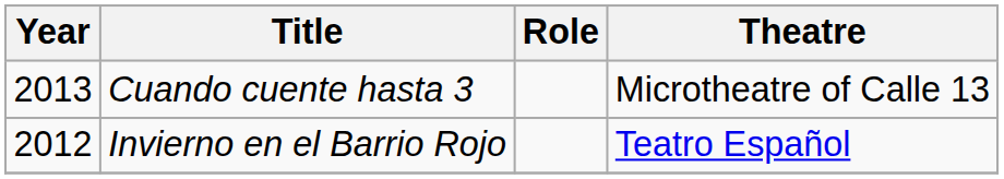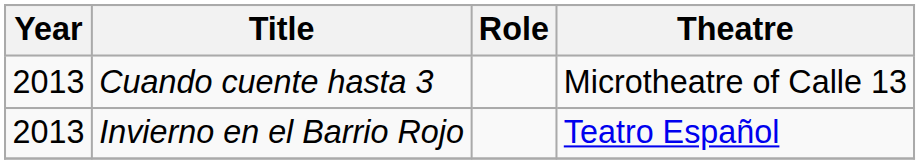Invierno en el Barrio Rojo | Year: 2012 -> 2013
